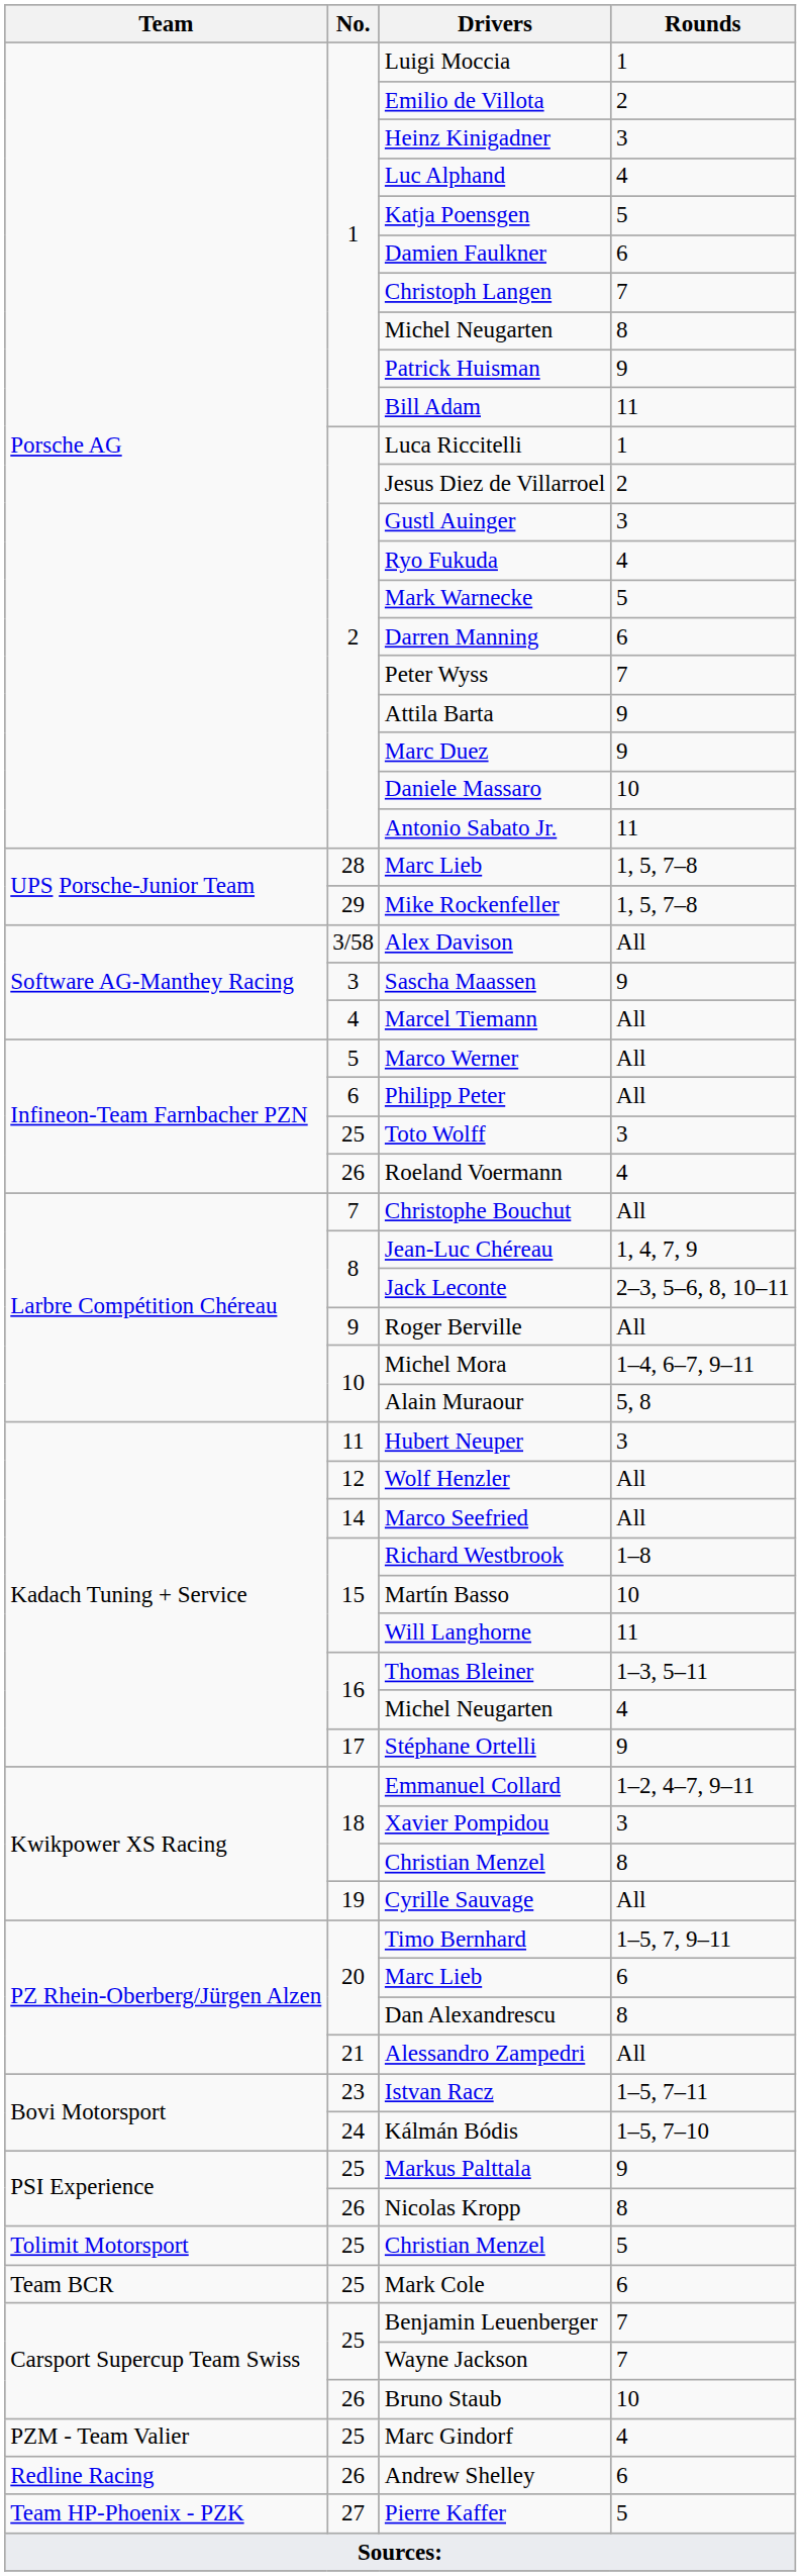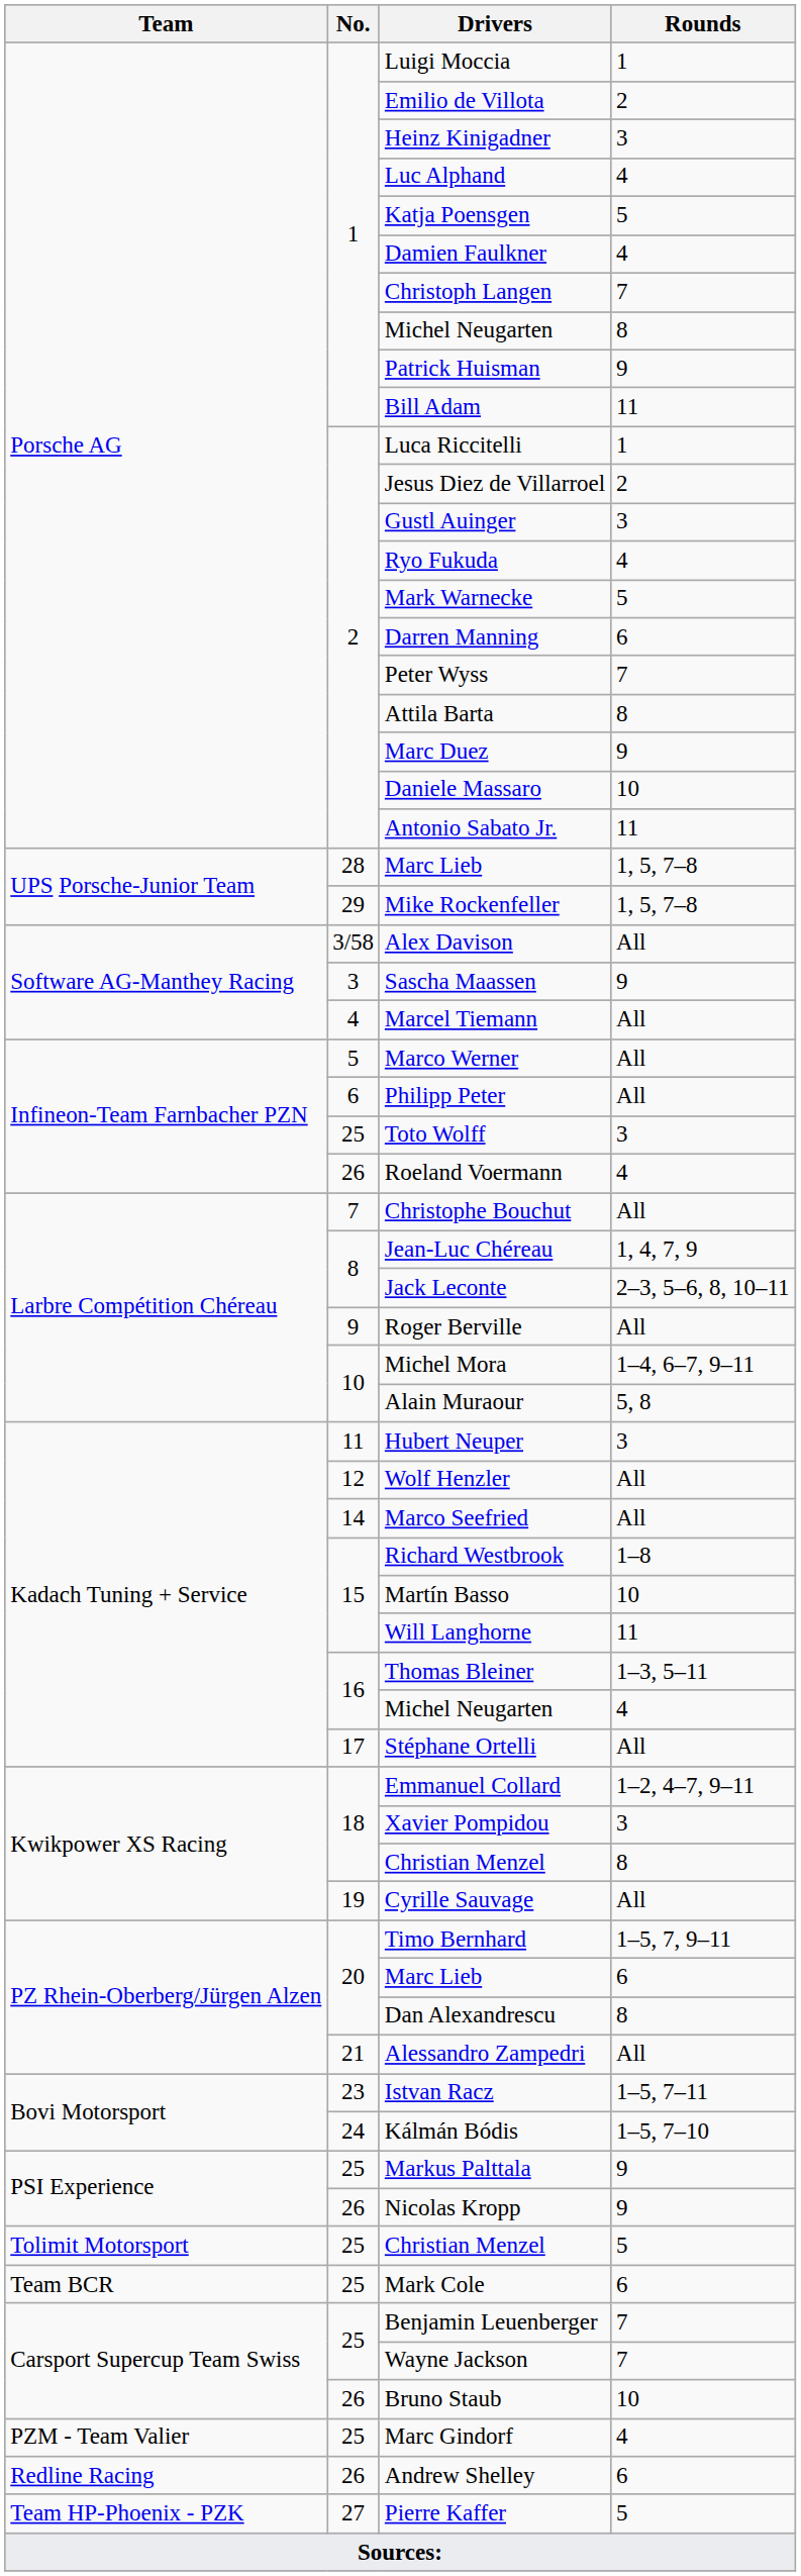Damien Faulkner | Rounds: 6 -> 4
Attila Barta | Rounds: 9 -> 8
Stéphane Ortelli | Rounds: 9 -> All
Nicolas Kropp | Rounds: 8 -> 9
